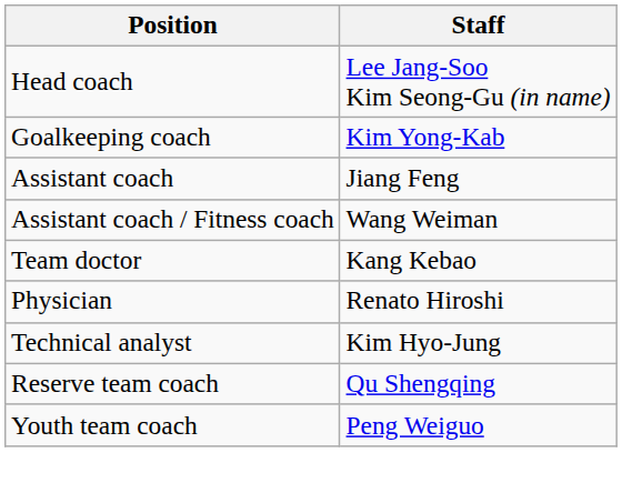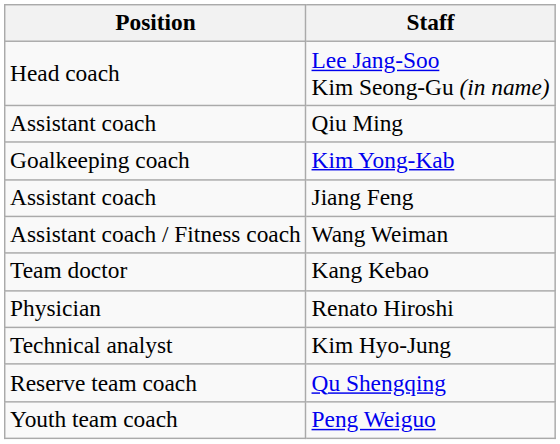+ row: Assistant coach | Qiu Ming
